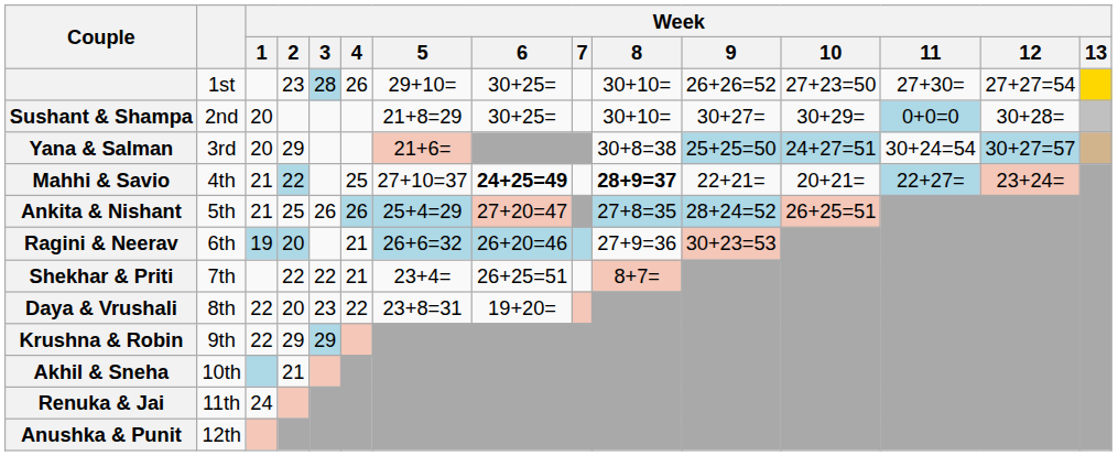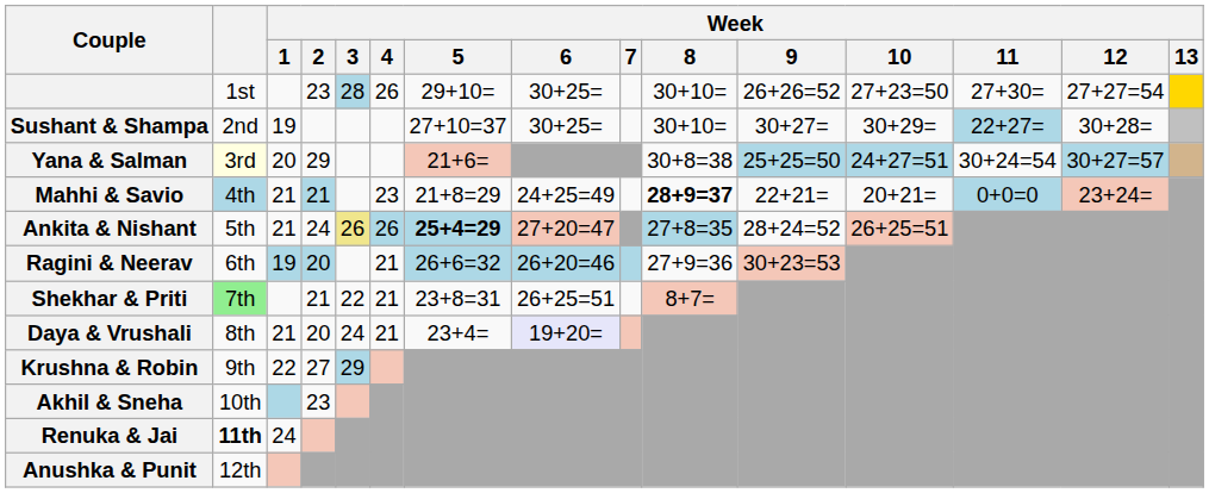Sushant & Shampa | Week / 1: 20 -> 19
Sushant & Shampa | Week / 5: 21+8=29 -> 27+10=37
Sushant & Shampa | Week / 11: 0+0=0 -> 22+27=
Yana & Salman | column 2: no background -> lightyellow background
Mahhi & Savio | column 2: no background -> lightblue background
Mahhi & Savio | Week / 2: 22 -> 21
Mahhi & Savio | Week / 4: 25 -> 23
Mahhi & Savio | Week / 5: 27+10=37 -> 21+8=29
Mahhi & Savio | Week / 6: bold -> normal
Mahhi & Savio | Week / 11: 22+27= -> 0+0=0
Ankita & Nishant | Week / 2: 25 -> 24
Ankita & Nishant | Week / 3: no background -> khaki background
Ankita & Nishant | Week / 5: normal -> bold
Ankita & Nishant | Week / 9: lightblue background -> no background
Shekhar & Priti | column 2: no background -> lightgreen background
Shekhar & Priti | Week / 2: 22 -> 21
Shekhar & Priti | Week / 5: 23+4= -> 23+8=31
Daya & Vrushali | Week / 1: 22 -> 21
Daya & Vrushali | Week / 3: 23 -> 24
Daya & Vrushali | Week / 4: 22 -> 21
Daya & Vrushali | Week / 5: 23+8=31 -> 23+4=
Daya & Vrushali | Week / 6: no background -> lavender background
Krushna & Robin | Week / 2: 29 -> 27
Akhil & Sneha | Week / 2: 21 -> 23
Renuka & Jai | column 2: normal -> bold
